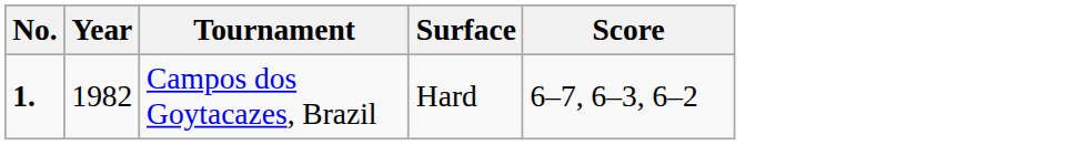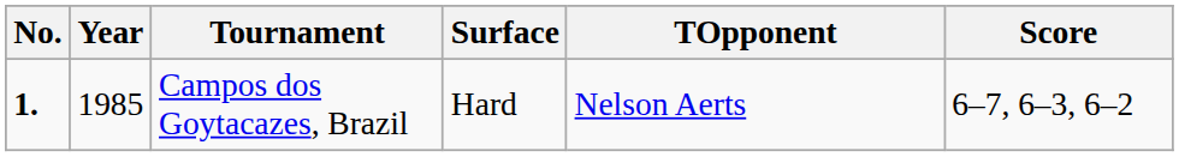+ column: TOpponent | Nelson Aerts
Campos dos Goytacazes, Brazil | Year: 1982 -> 1985
